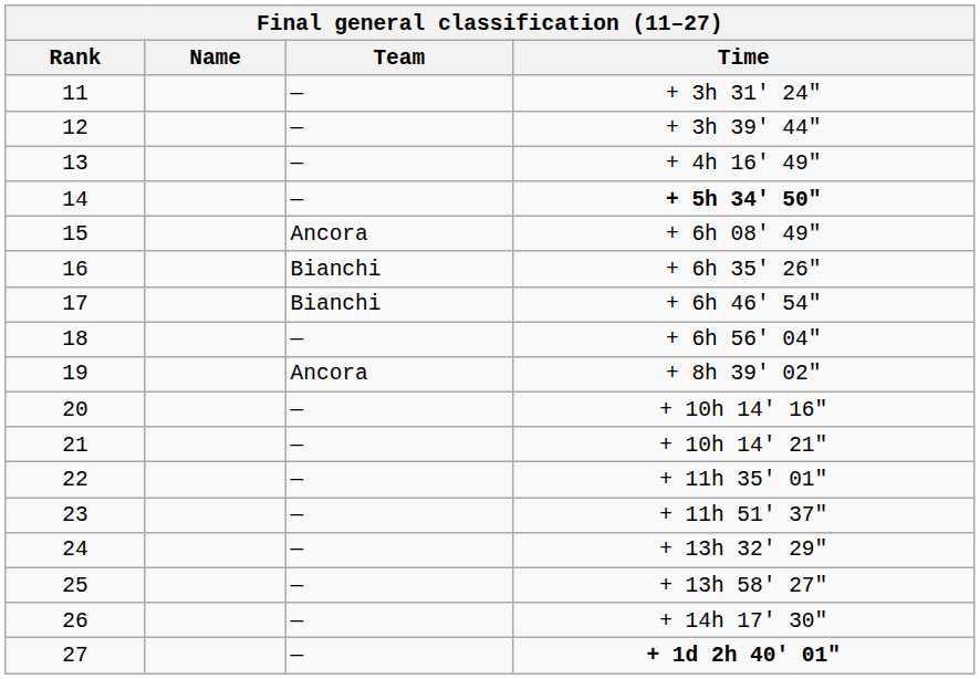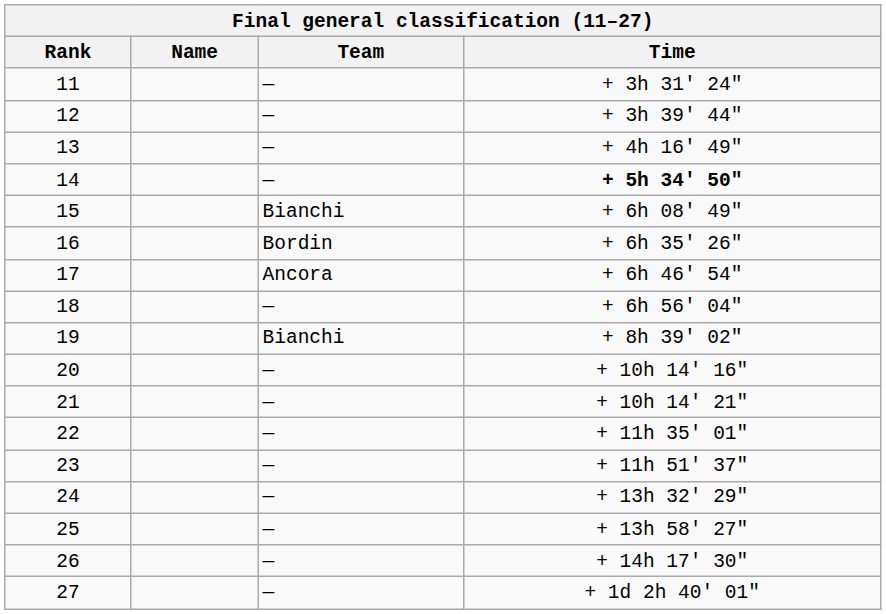15 | Team: Ancora -> Bianchi
16 | Team: Bianchi -> Bordin
17 | Team: Bianchi -> Ancora
19 | Team: Ancora -> Bianchi
27 | Time: bold -> normal
